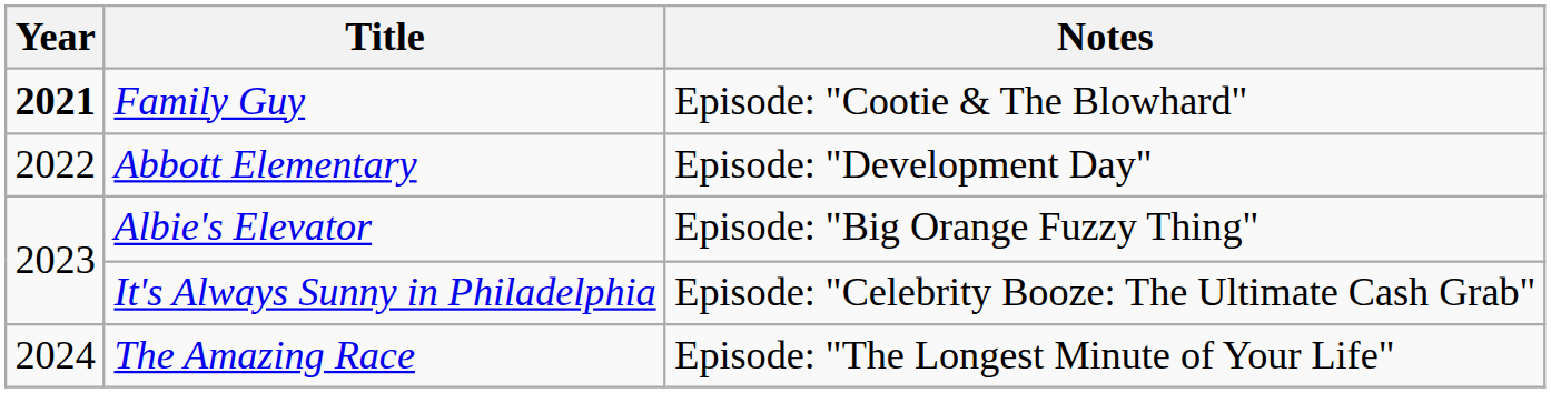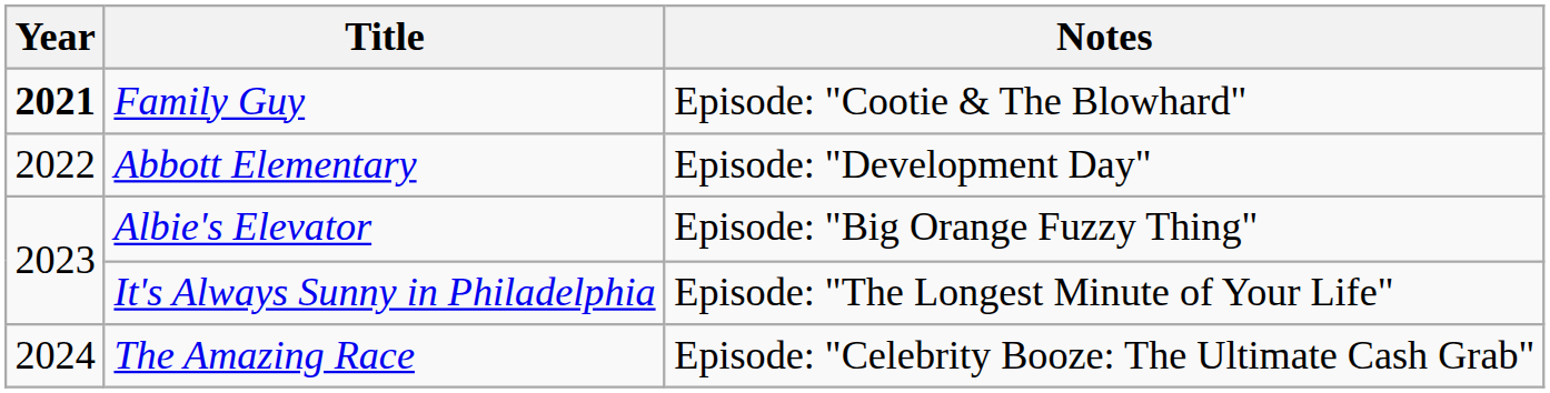It's Always Sunny in Philadelphia | Notes: Episode: "Celebrity Booze: The Ultimate Cash Grab" -> Episode: "The Longest Minute of Your Life"
The Amazing Race | Notes: Episode: "The Longest Minute of Your Life" -> Episode: "Celebrity Booze: The Ultimate Cash Grab"
